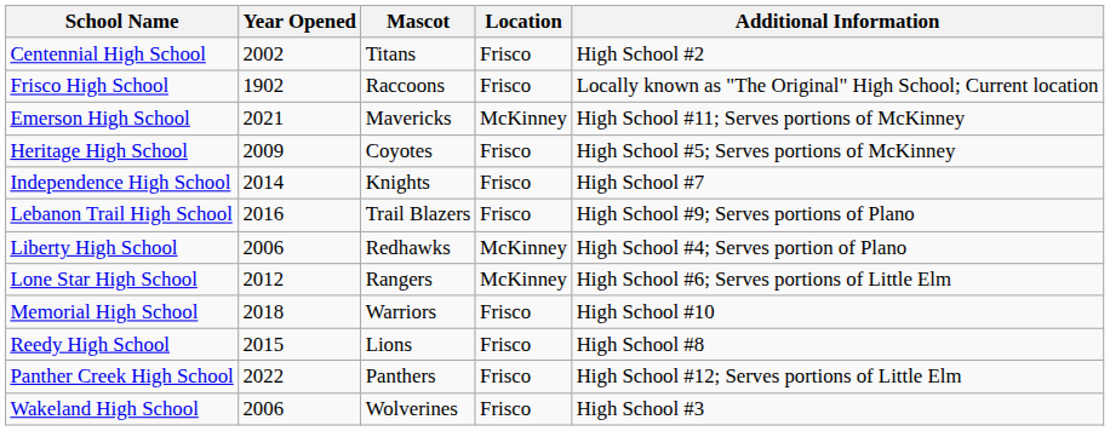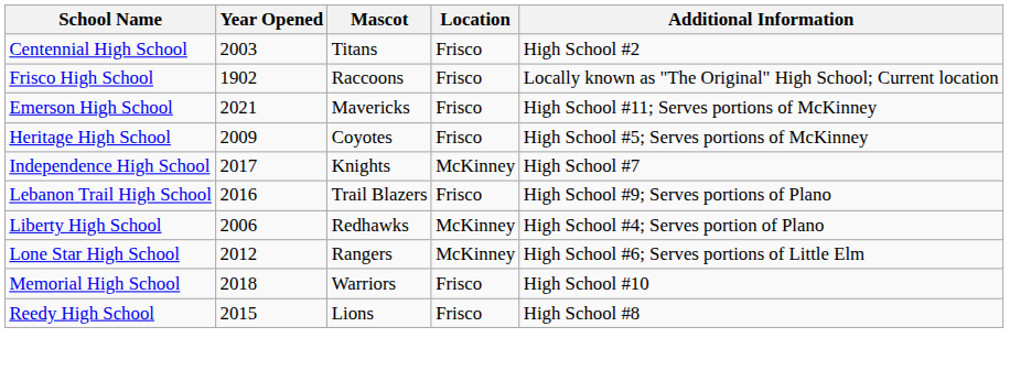Centennial High School | Year Opened: 2002 -> 2003
Emerson High School | Location: McKinney -> Frisco
Independence High School | Year Opened: 2014 -> 2017
Independence High School | Location: Frisco -> McKinney
- row: Panther Creek High School | 2022 | Panthers | Frisco | High School #12; Serves portions of Little Elm
- row: Wakeland High School | 2006 | Wolverines | Frisco | High School #3
